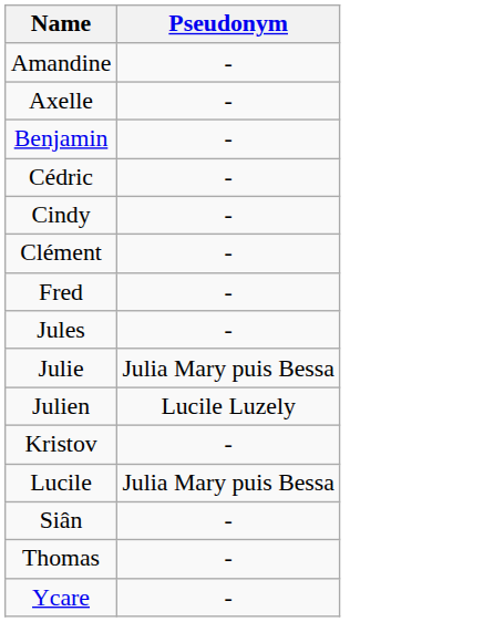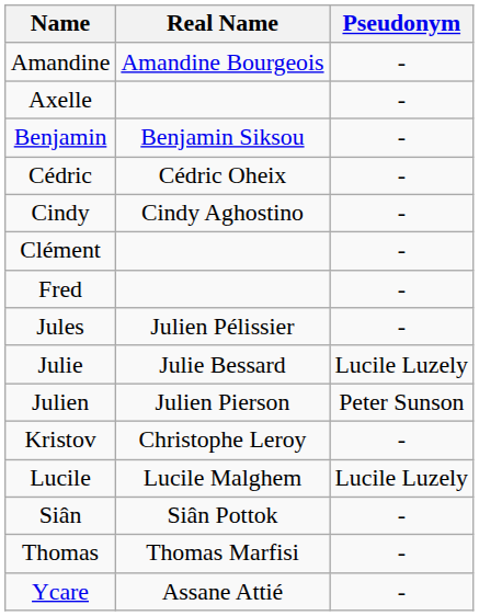+ column: Real Name | Amandine Bourgeois | Benjamin Siksou | Cédric Oheix | Cindy Aghostino | Julien Pélissier | Julie Bessard | Julien Pierson | Christophe Leroy | Lucile Malghem | Siân Pottok | Thomas Marfisi | Assane Attié
Julie | Pseudonym: Julia Mary puis Bessa -> Lucile Luzely
Julien | Pseudonym: Lucile Luzely -> Peter Sunson
Lucile | Pseudonym: Julia Mary puis Bessa -> Lucile Luzely
